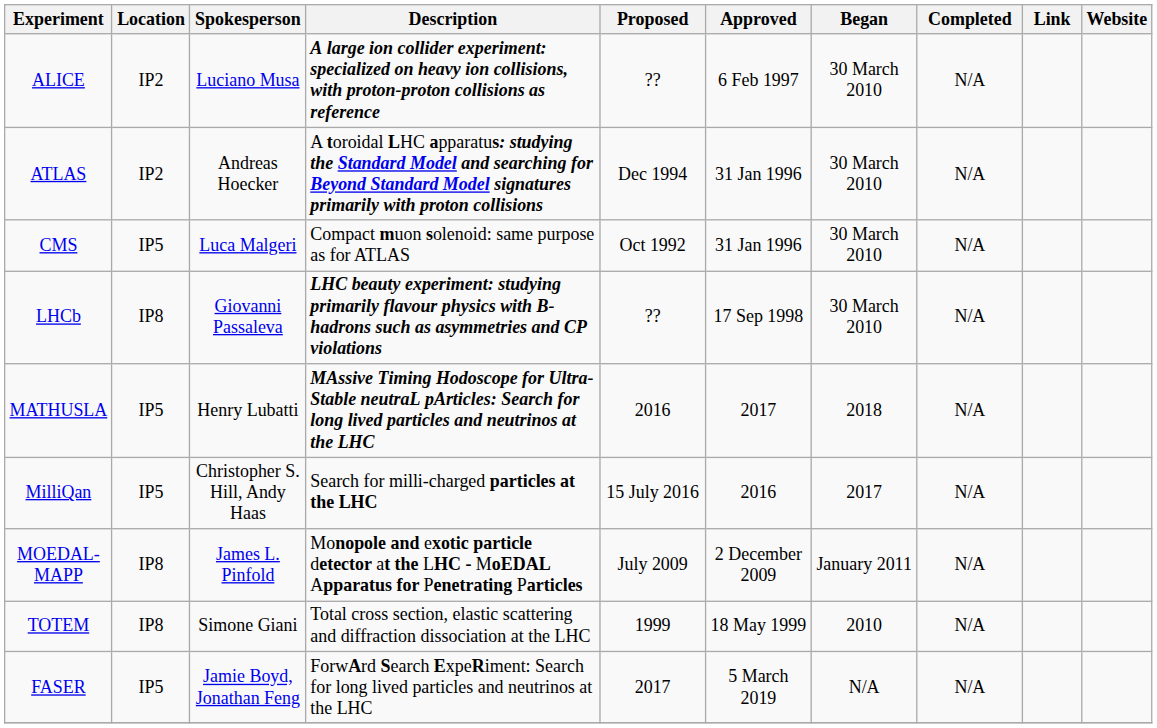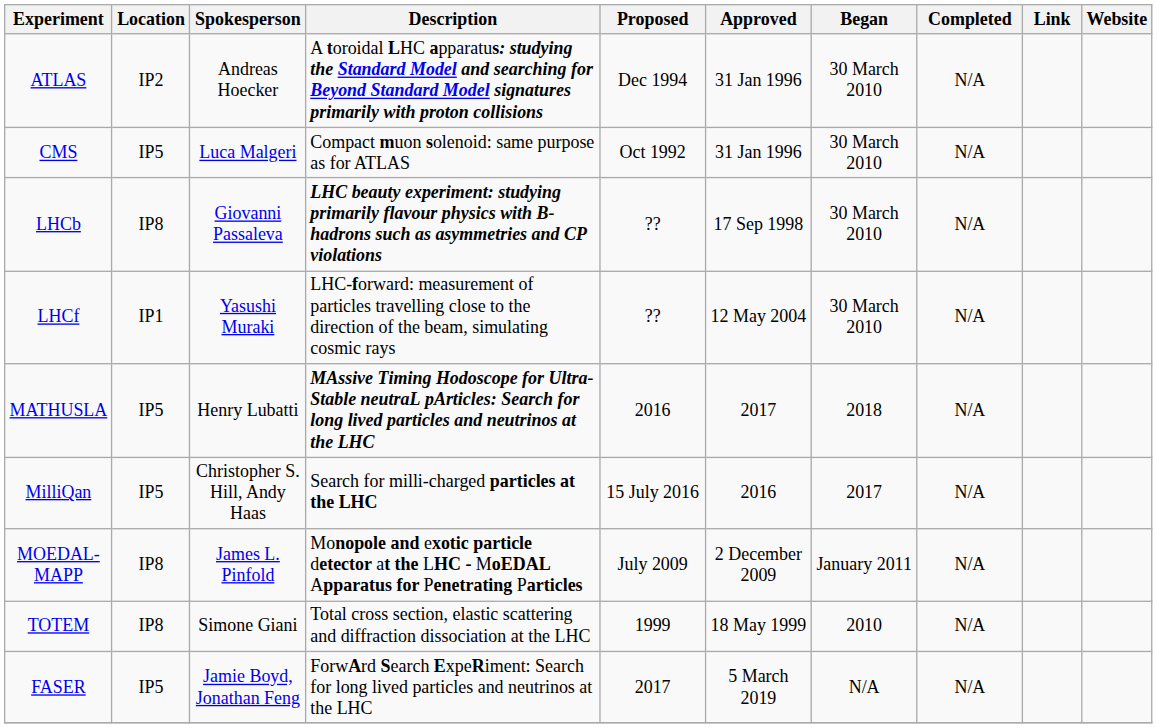- row: ALICE | IP2 | Luciano Musa | A large ion collider experiment: specialized on heavy ion collisions, with proton-proton collisions as reference | ?? | 6 Feb 1997 | 30 March 2010 | N/A
+ row: LHCf | IP1 | Yasushi Muraki | LHC-forward: measurement of particles travelling close to the direction of the beam, simulating cosmic rays | ?? | 12 May 2004 | 30 March 2010 | N/A
